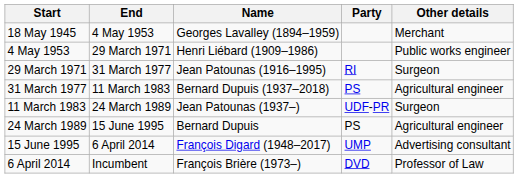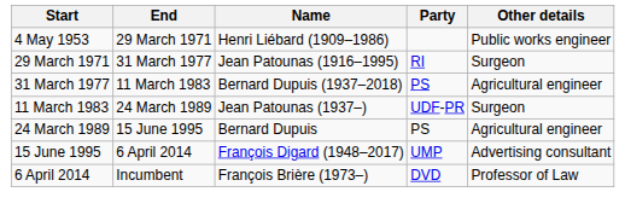- row: 18 May 1945 | 4 May 1953 | Georges Lavalley (1894–1959) | Merchant
